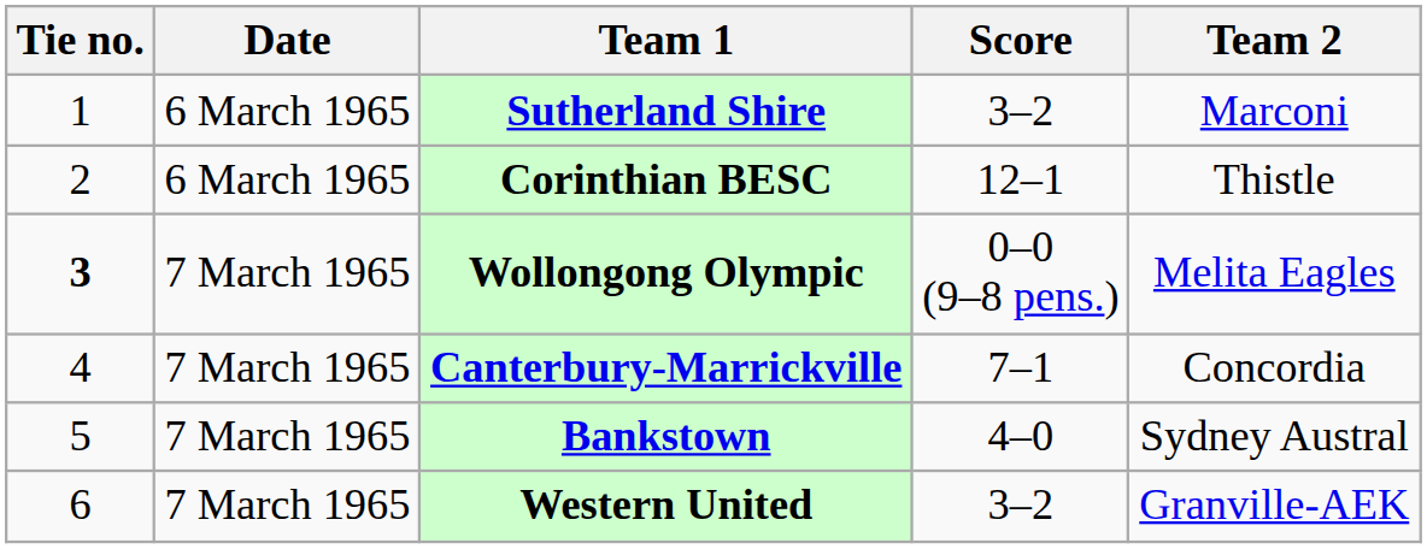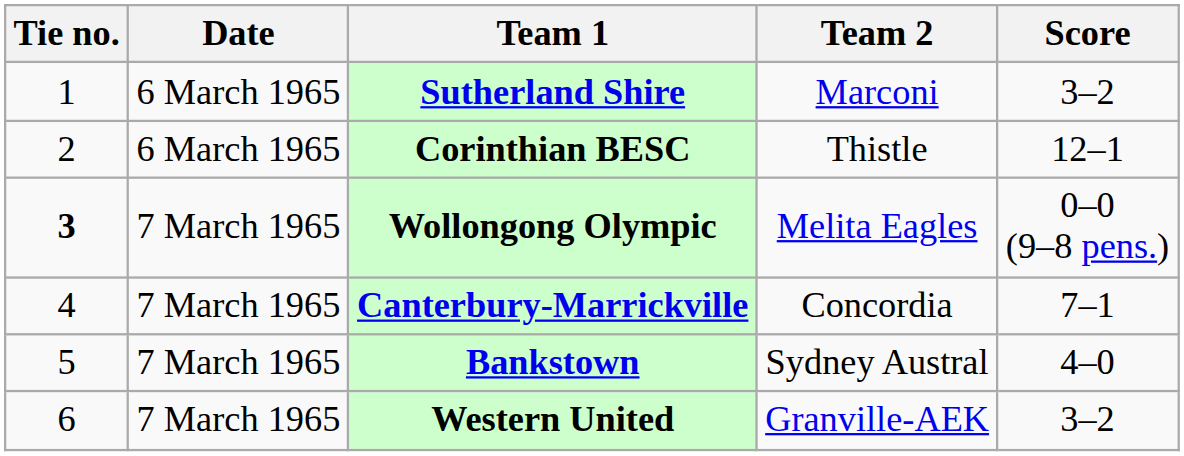columns swapped: Score <-> Team 2
